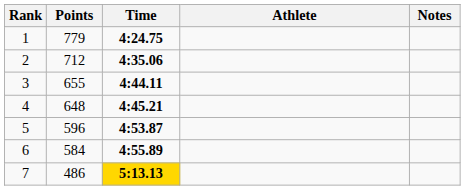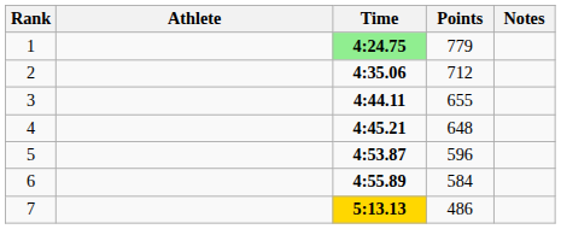columns swapped: Athlete <-> Points
1 | Time: no background -> lightgreen background
